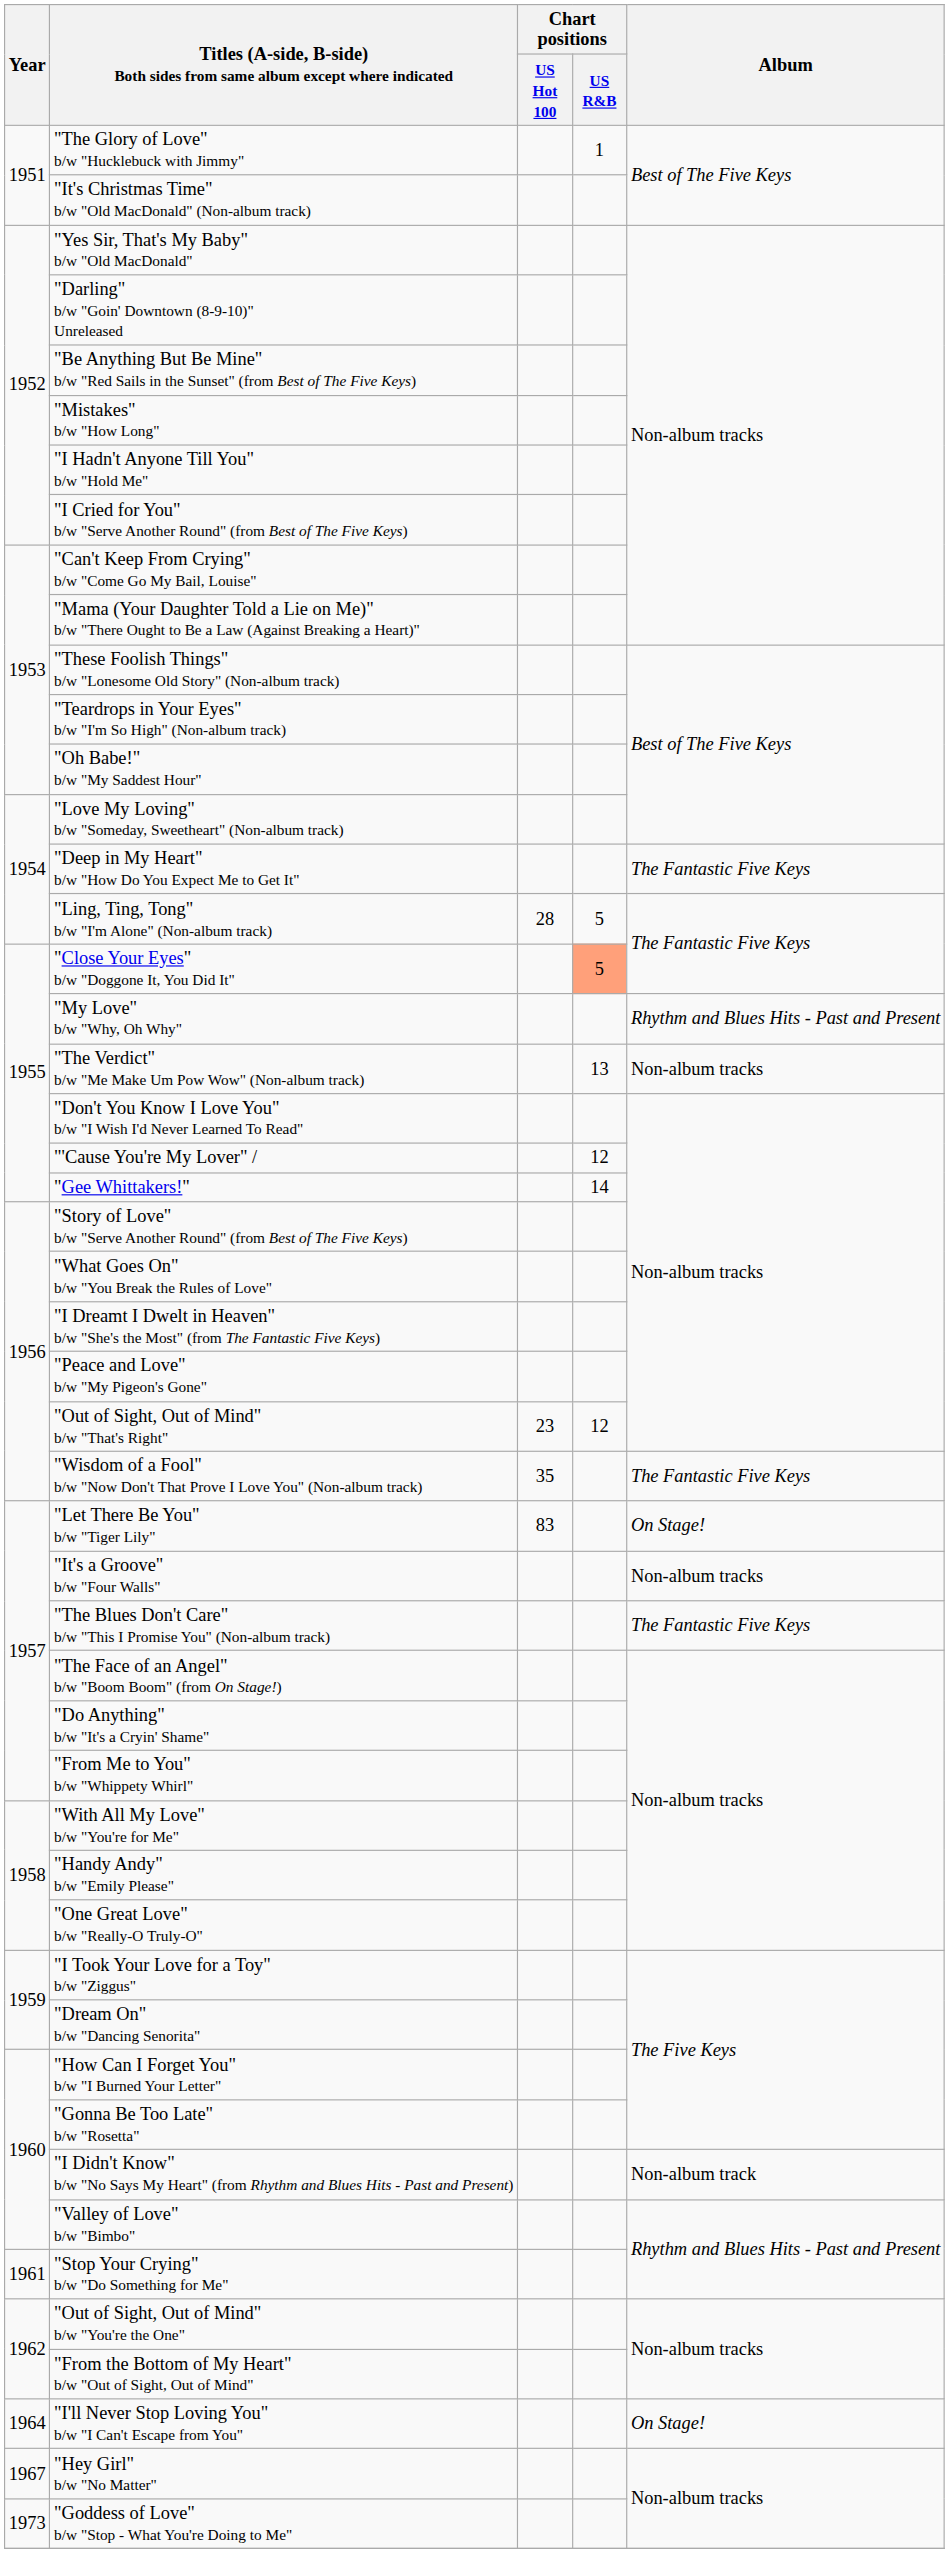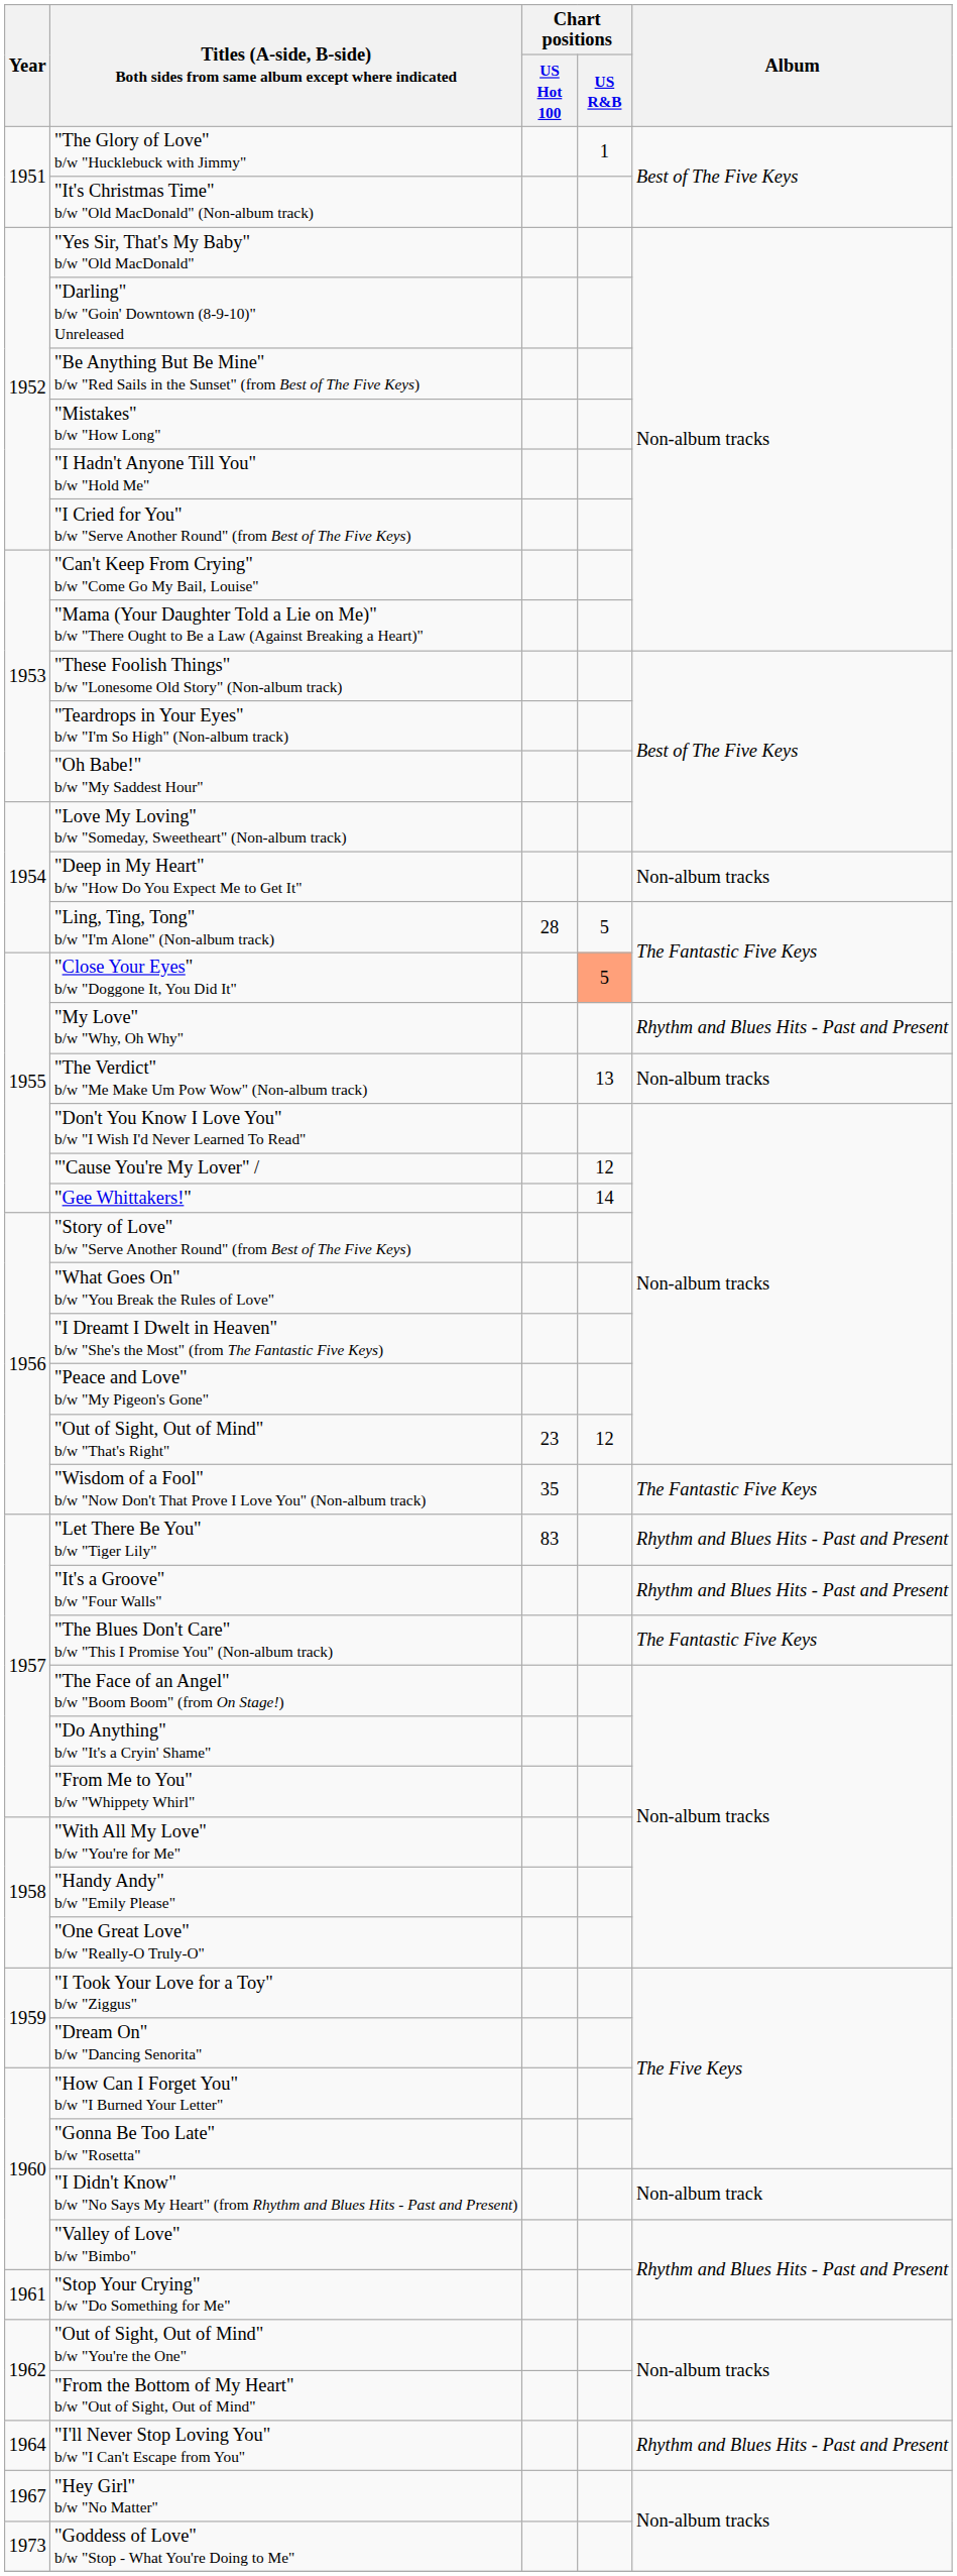"Deep in My Heart" b/w "How Do You Expect Me to Get It" | Album: The Fantastic Five Keys -> Non-album tracks
"Let There Be You" b/w "Tiger Lily" | Album: On Stage! -> Rhythm and Blues Hits - Past and Present
"It's a Groove" b/w "Four Walls" | Album: Non-album tracks -> Rhythm and Blues Hits - Past and Present
"I'll Never Stop Loving You" b/w "I Can't Escape from You" | Album: On Stage! -> Rhythm and Blues Hits - Past and Present
